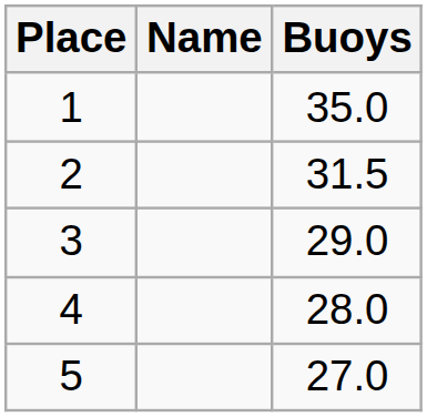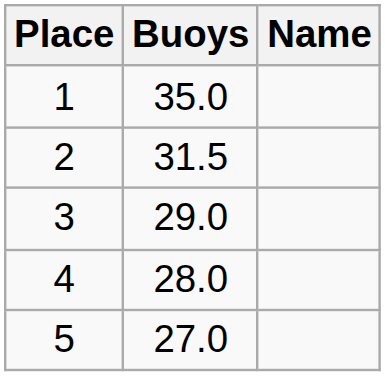columns swapped: Name <-> Buoys
